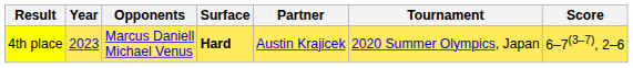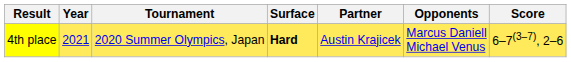columns swapped: Tournament <-> Opponents
4th place | Year: 2023 -> 2021
